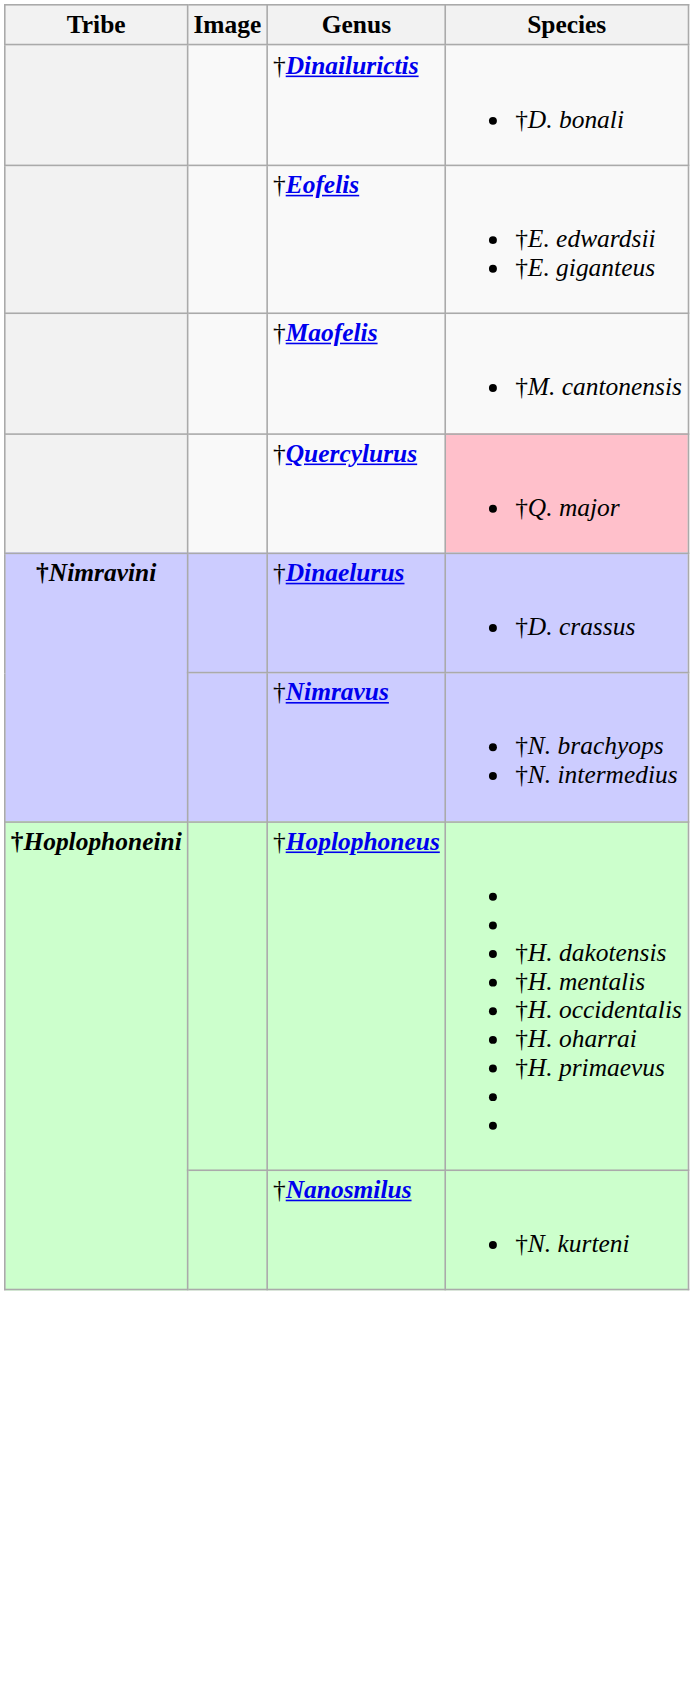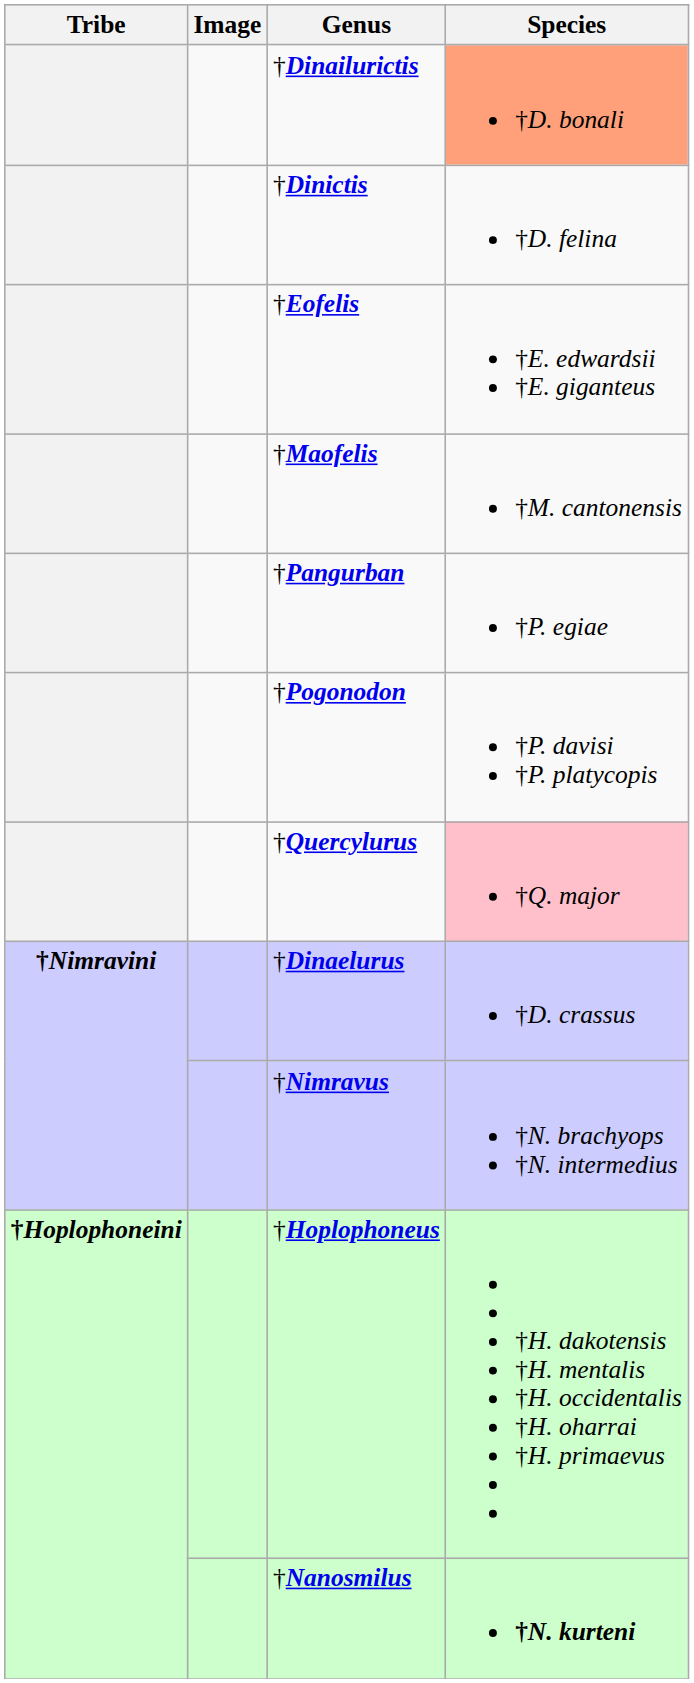†Dinailurictis | Species: no background -> lightsalmon background
+ row: †Dinictis | †D. felina
+ row: †Pangurban | †P. egiae
+ row: †Pogonodon | †P. davisi †P. platycopis
†Nanosmilus | Species: normal -> bold
